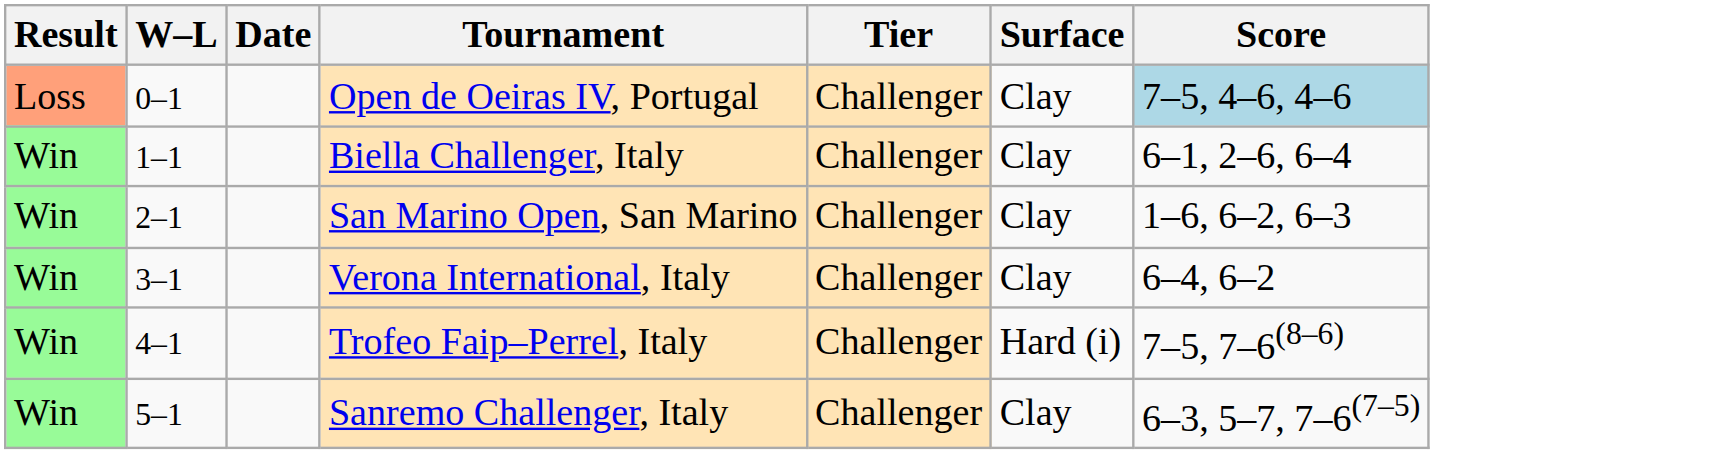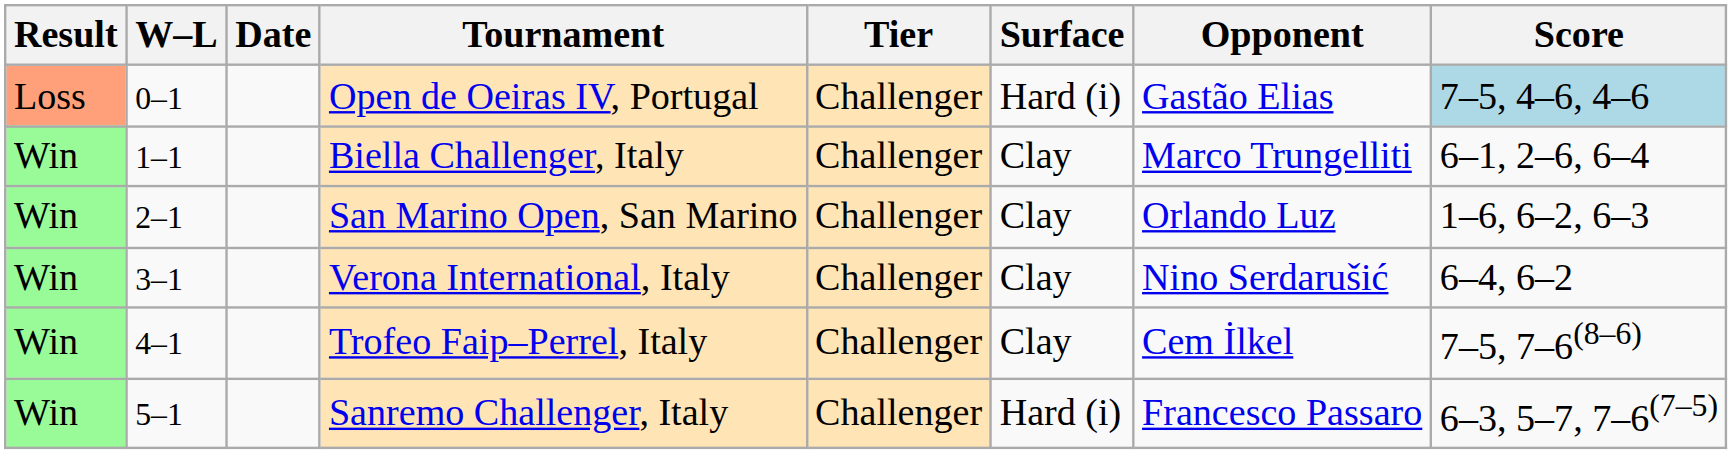+ column: Opponent | Gastão Elias | Marco Trungelliti | Orlando Luz | Nino Serdarušić | Cem İlkel | Francesco Passaro
Open de Oeiras IV, Portugal | Surface: Clay -> Hard (i)
Trofeo Faip–Perrel, Italy | Surface: Hard (i) -> Clay
Sanremo Challenger, Italy | Surface: Clay -> Hard (i)
